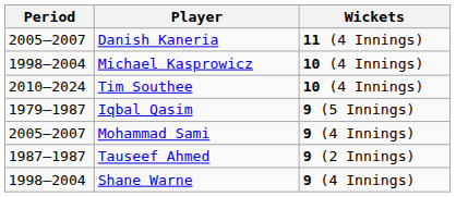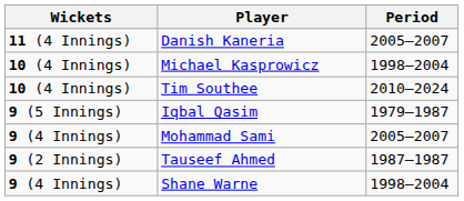columns swapped: Wickets <-> Period
